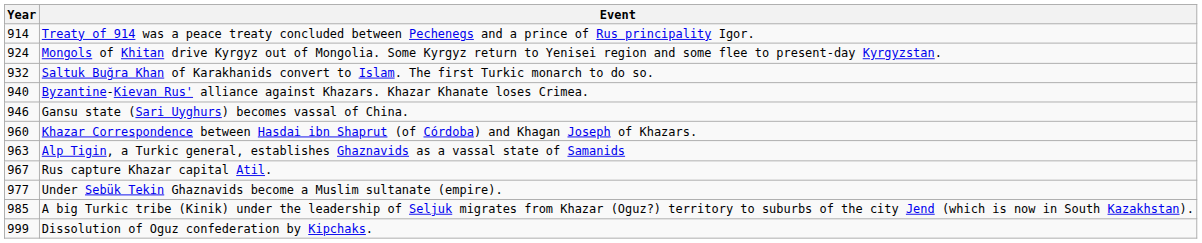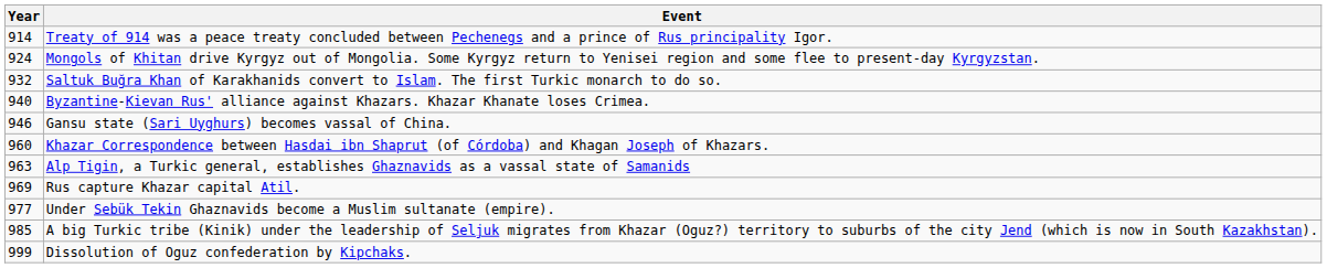Rus capture Khazar capital Atil. | Year: 967 -> 969
